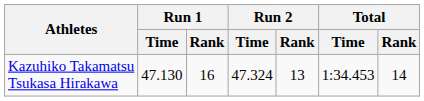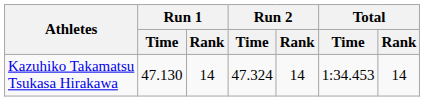Kazuhiko Takamatsu Tsukasa Hirakawa | Run 1 / Rank: 16 -> 14
Kazuhiko Takamatsu Tsukasa Hirakawa | Run 2 / Rank: 13 -> 14
